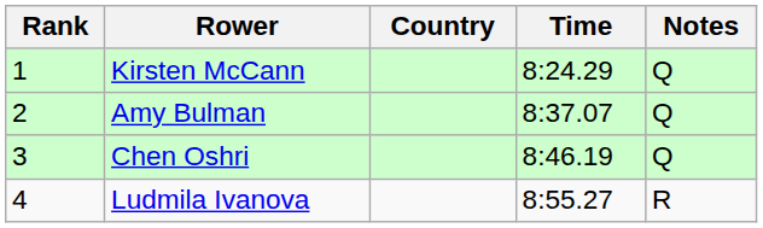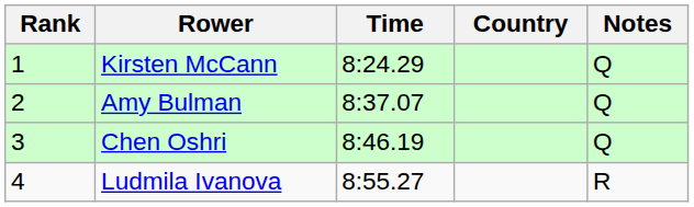columns swapped: Country <-> Time
